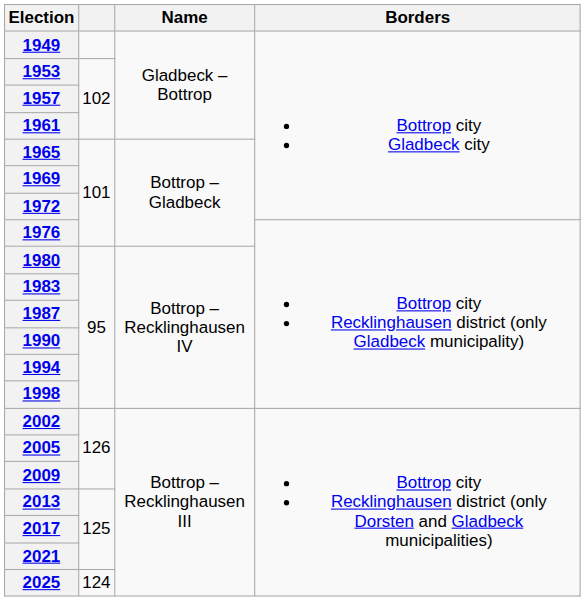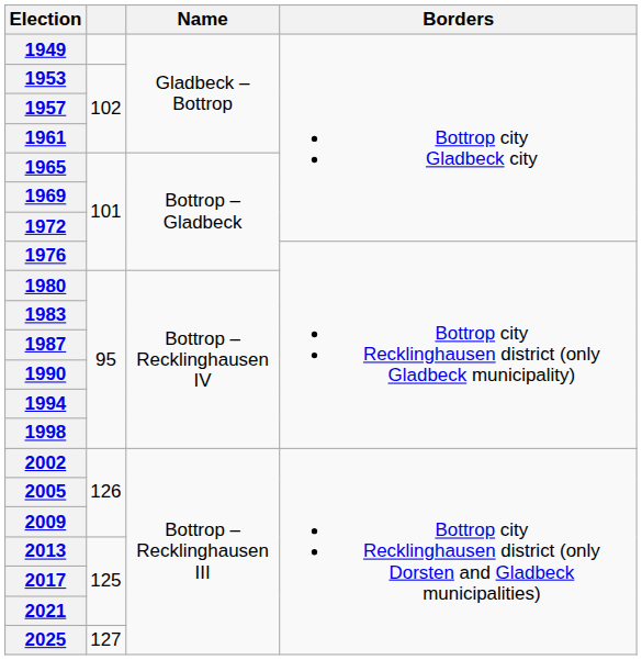2025 | column 2: 124 -> 127
